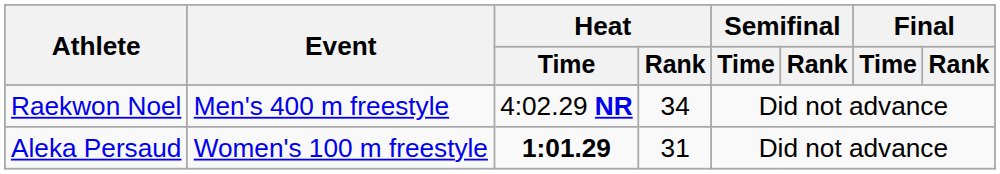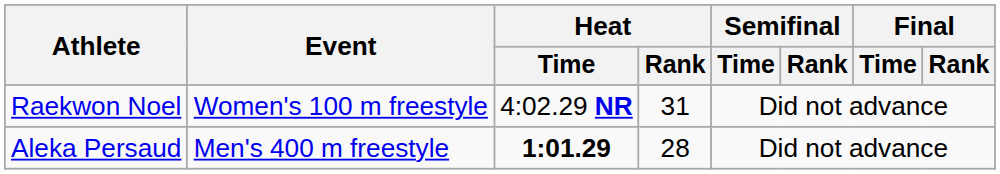Raekwon Noel | Event: Men's 400 m freestyle -> Women's 100 m freestyle
Raekwon Noel | Heat / Rank: 34 -> 31
Aleka Persaud | Event: Women's 100 m freestyle -> Men's 400 m freestyle
Aleka Persaud | Heat / Rank: 31 -> 28
